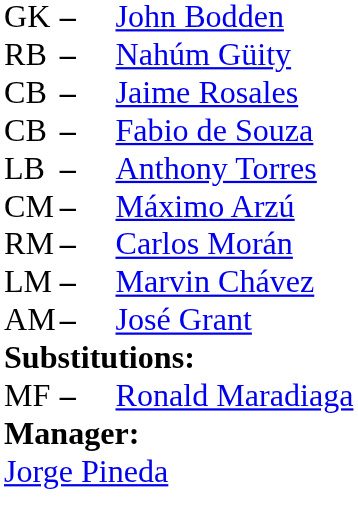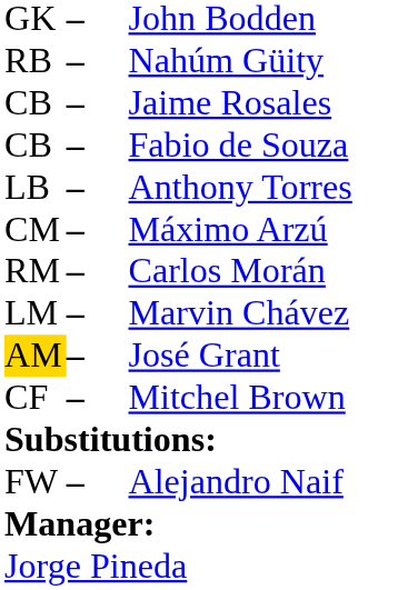José Grant | column 1: no background -> gold background
+ row: CF | – | Mitchel Brown
+ row: FW | – | Alejandro Naif
- row: MF | – | Ronald Maradiaga
